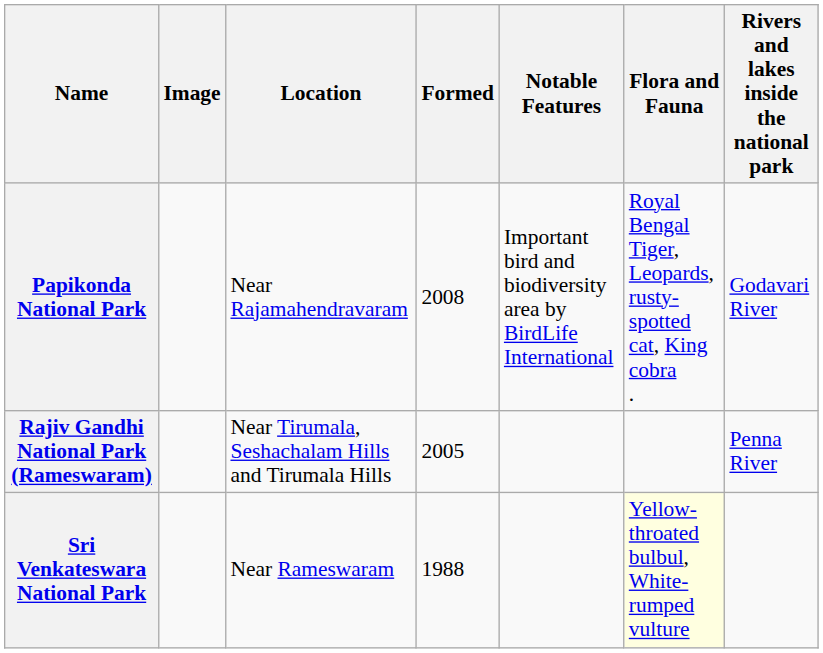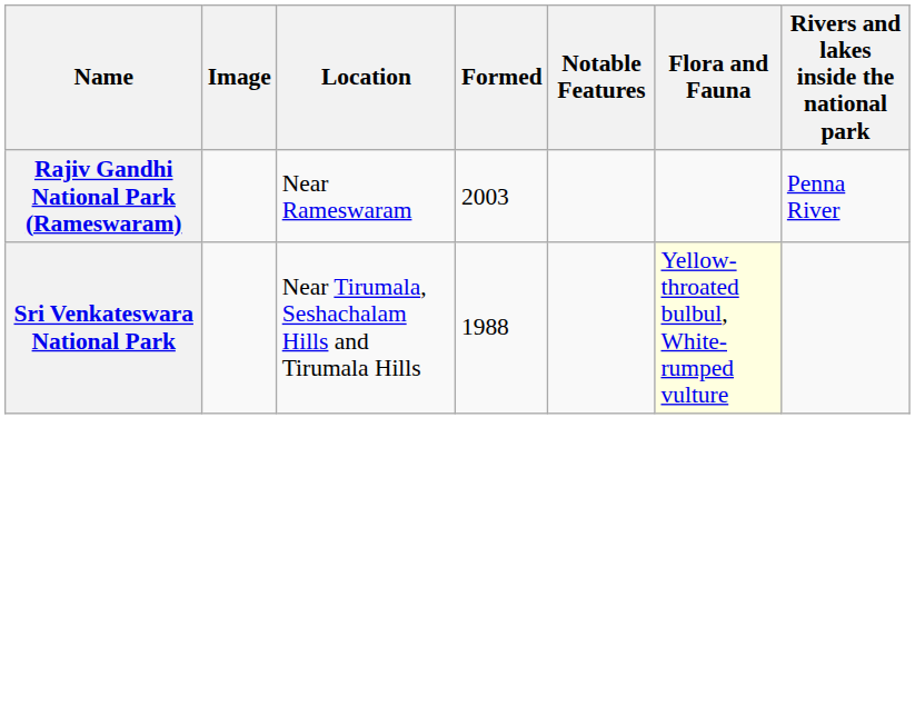- row: Papikonda National Park | Near Rajamahendravaram | 2008 | Important bird and biodiversity area by BirdLife International | Royal Bengal Tiger, Leopards, rusty-spotted cat, King cobra . | Godavari River
Rajiv Gandhi National Park (Rameswaram) | Location: Near Tirumala, Seshachalam Hills and Tirumala Hills -> Near Rameswaram
Rajiv Gandhi National Park (Rameswaram) | Formed: 2005 -> 2003
Sri Venkateswara National Park | Location: Near Rameswaram -> Near Tirumala, Seshachalam Hills and Tirumala Hills
